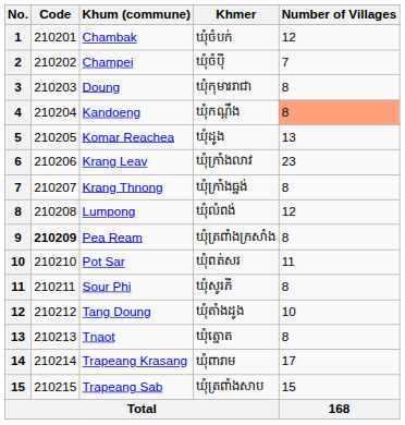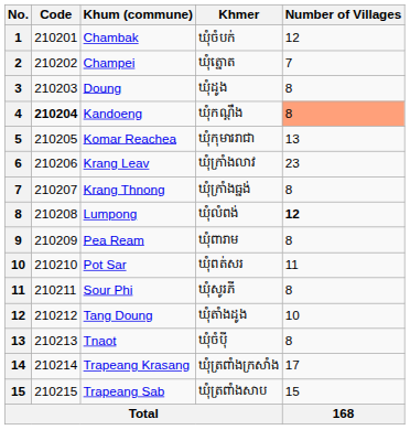Champei | Khmer: ឃុំចំប៉ី -> ឃុំត្នោត
Doung | Khmer: ឃុំកុមាររាជា -> ឃុំដូង
Kandoeng | Code: normal -> bold
Komar Reachea | Khmer: ឃុំដូង -> ឃុំកុមាររាជា
Lumpong | Number of Villages: normal -> bold
Pea Ream | Code: bold -> normal
Pea Ream | Khmer: ឃុំត្រពាំងក្រសាំង -> ឃុំពារាម
Tnaot | Khmer: ឃុំត្នោត -> ឃុំចំប៉ី
Trapeang Krasang | Khmer: ឃុំពារាម -> ឃុំត្រពាំងក្រសាំង
